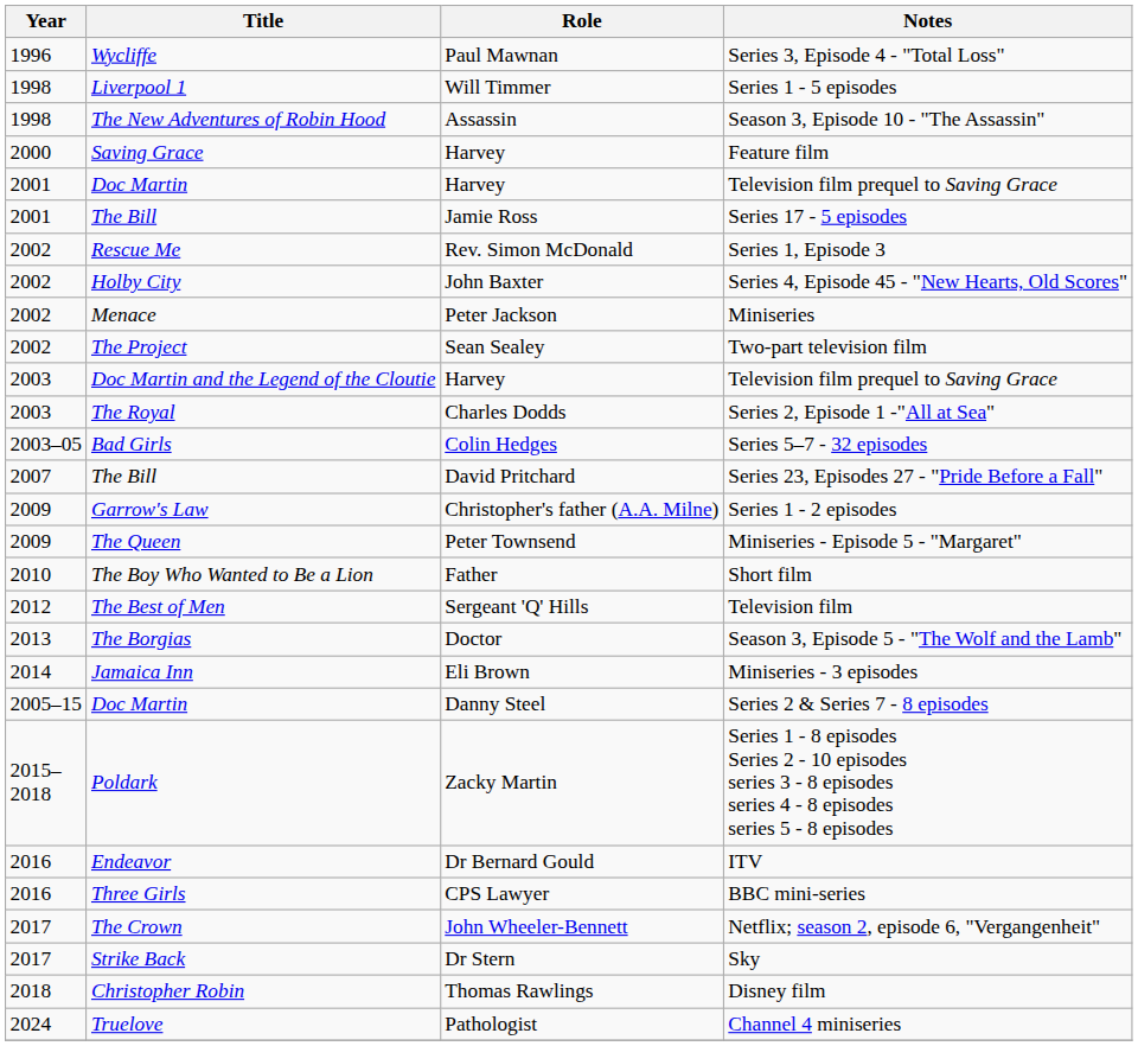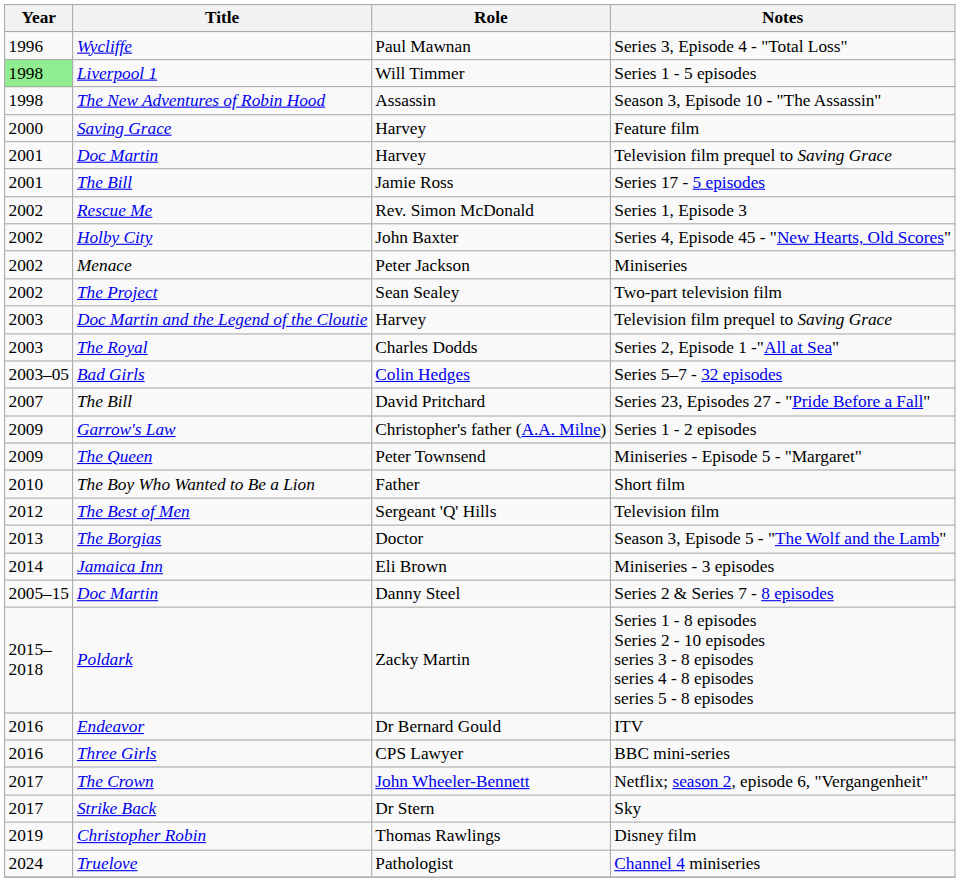Series 1 - 5 episodes | Year: no background -> lightgreen background
Disney film | Year: 2018 -> 2019
